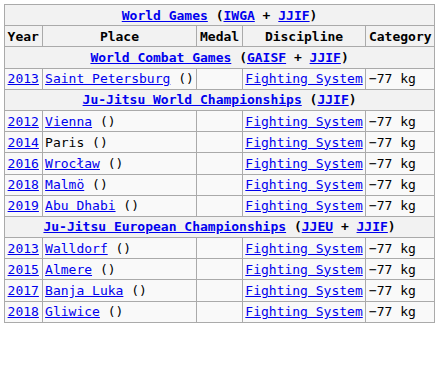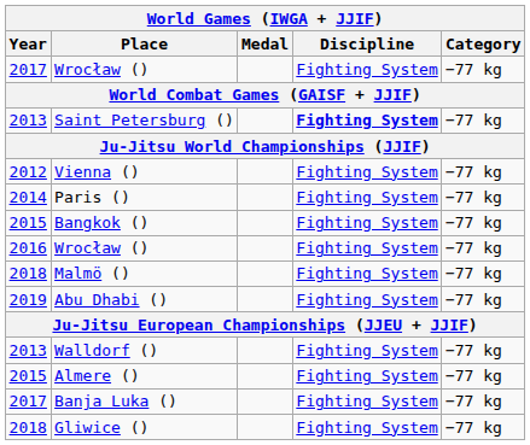+ row: 2017 | Wrocław () | Fighting System | −77 kg
Saint Petersburg () | Discipline: normal -> bold
+ row: 2015 | Bangkok () | Fighting System | −77 kg
